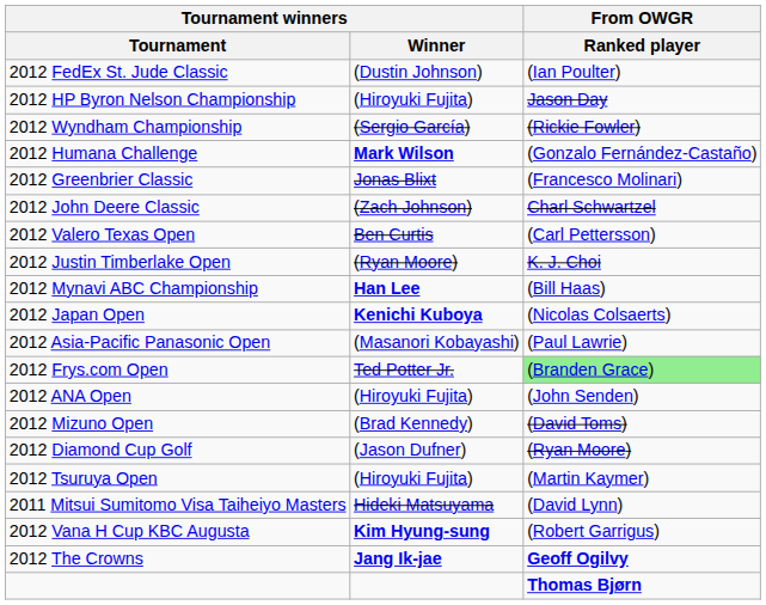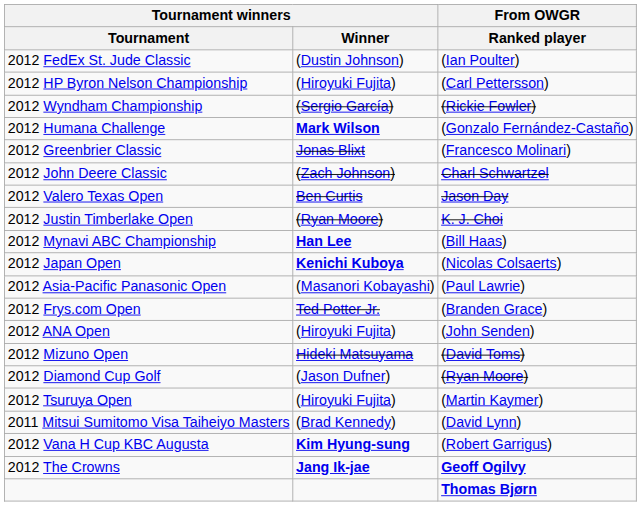2012 HP Byron Nelson Championship | From OWGR / Ranked player: Jason Day -> (Carl Pettersson)
2012 Valero Texas Open | From OWGR / Ranked player: (Carl Pettersson) -> Jason Day
2012 Frys.com Open | From OWGR / Ranked player: lightgreen background -> no background
2012 Mizuno Open | Tournament winners / Winner: (Brad Kennedy) -> Hideki Matsuyama
2011 Mitsui Sumitomo Visa Taiheiyo Masters | Tournament winners / Winner: Hideki Matsuyama -> (Brad Kennedy)
